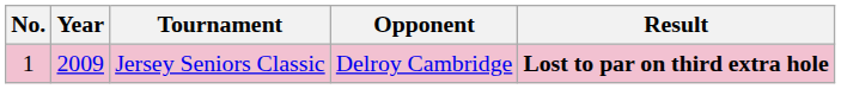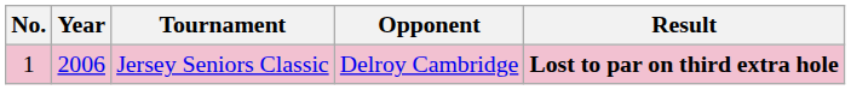Jersey Seniors Classic | Year: 2009 -> 2006
